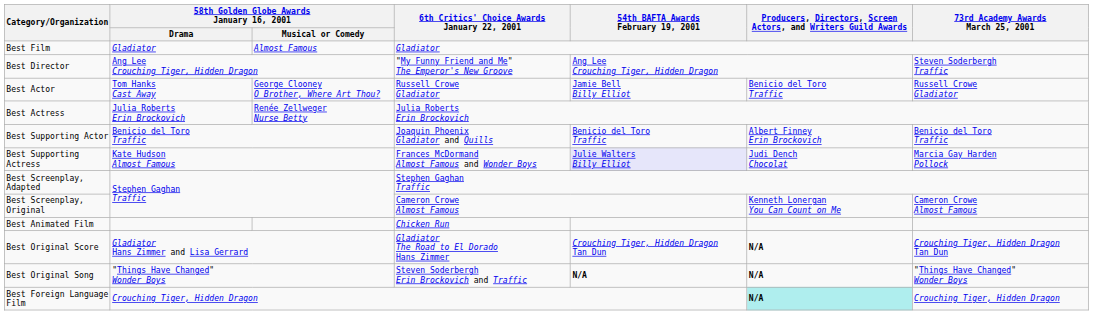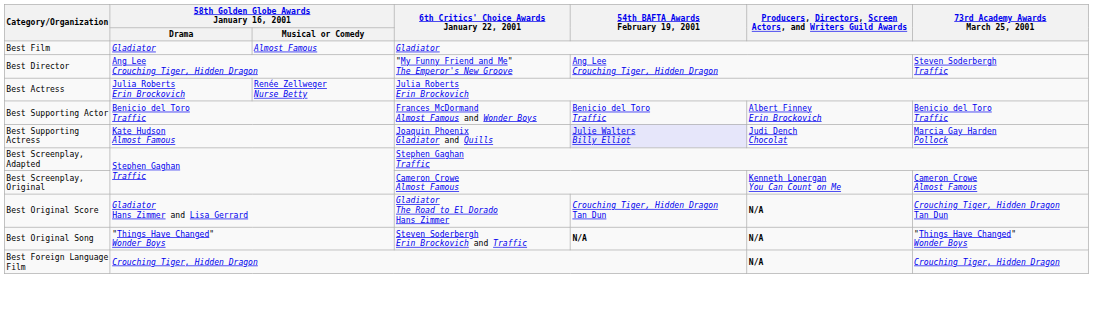- row: Best Actor | Tom Hanks Cast Away | George Clooney O Brother, Where Art Thou? | Russell Crowe Gladiator | Jamie Bell Billy Elliot | Benicio del Toro Traffic | Russell Crowe Gladiator
Best Supporting Actor | 6th Critics' Choice Awards January 22, 2001: Joaquin Phoenix Gladiator and Quills -> Frances McDormand Almost Famous and Wonder Boys
Best Supporting Actress | 6th Critics' Choice Awards January 22, 2001: Frances McDormand Almost Famous and Wonder Boys -> Joaquin Phoenix Gladiator and Quills
- row: Best Animated Film | Chicken Run
Best Foreign Language Film | column 6: paleturquoise background -> no background
